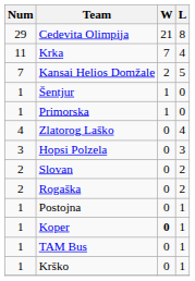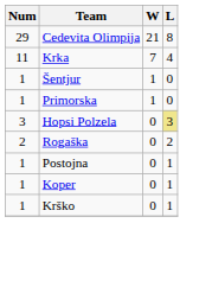- row: 7 | Kansai Helios Domžale | 2 | 5
- row: 4 | Zlatorog Laško | 0 | 4
Hopsi Polzela | L: no background -> khaki background
- row: 2 | Slovan | 0 | 2
Koper | W: bold -> normal
- row: 1 | TAM Bus | 0 | 1
